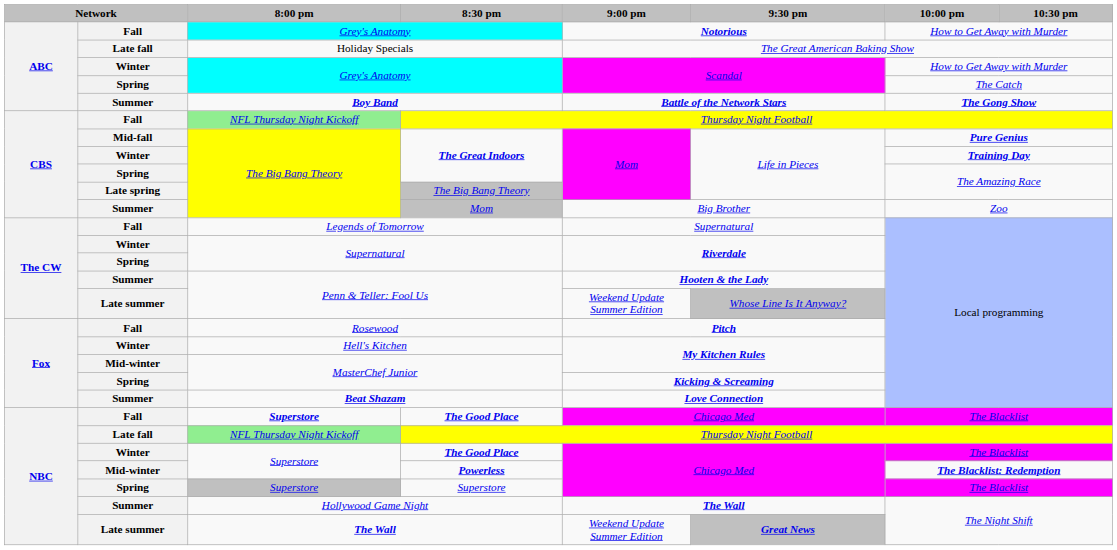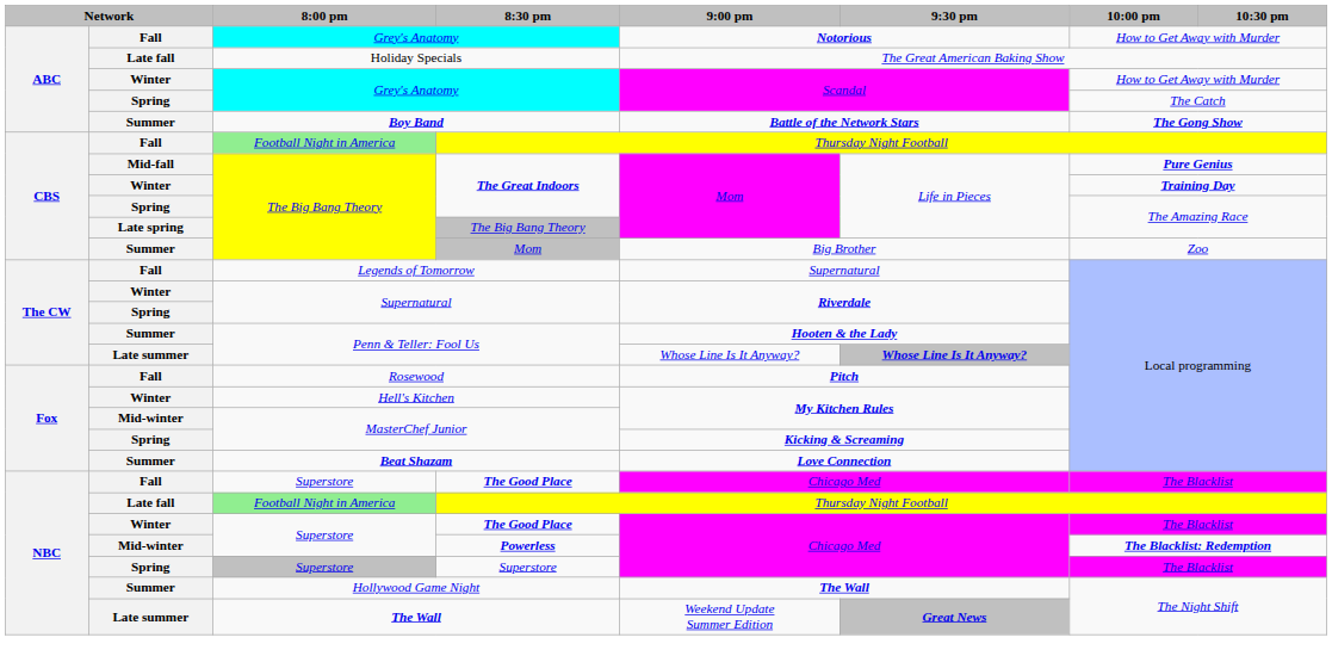Fall / Thursday Night Football | 8:00 pm: NFL Thursday Night Kickoff -> Football Night in America
Late summer / Penn & Teller: Fool Us | 9:00 pm: Weekend Update Summer Edition -> Whose Line Is It Anyway?
Late summer / Penn & Teller: Fool Us | 9:30 pm: normal -> bold
Fall / The Good Place | 8:00 pm: bold -> normal
Late fall / Thursday Night Football | 8:00 pm: NFL Thursday Night Kickoff -> Football Night in America
